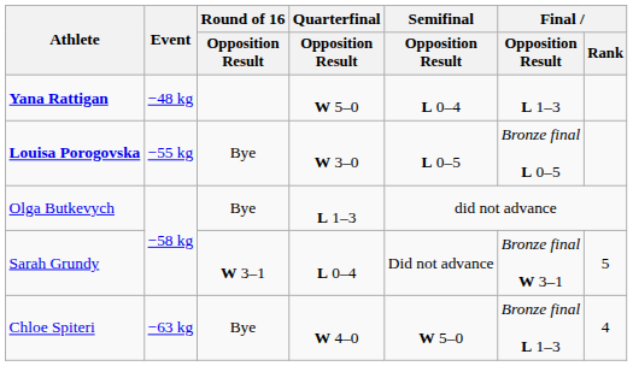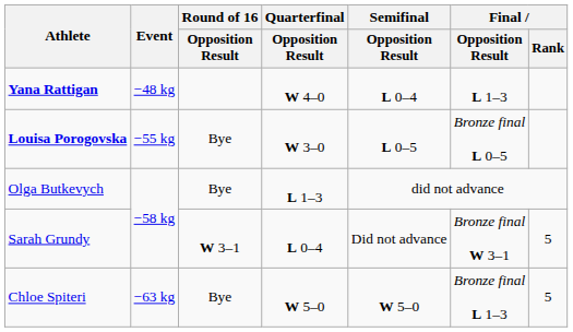Yana Rattigan | Quarterfinal / Opposition Result: W 5–0 -> W 4–0
Chloe Spiteri | Quarterfinal / Opposition Result: W 4–0 -> W 5–0
Chloe Spiteri | Final / Rank: 4 -> 5
